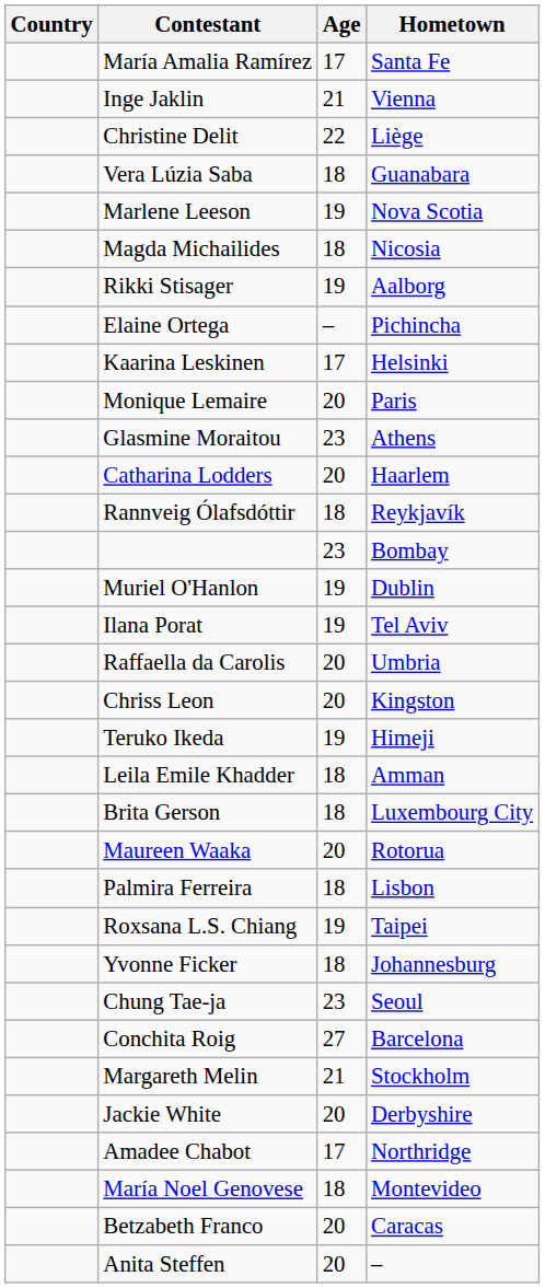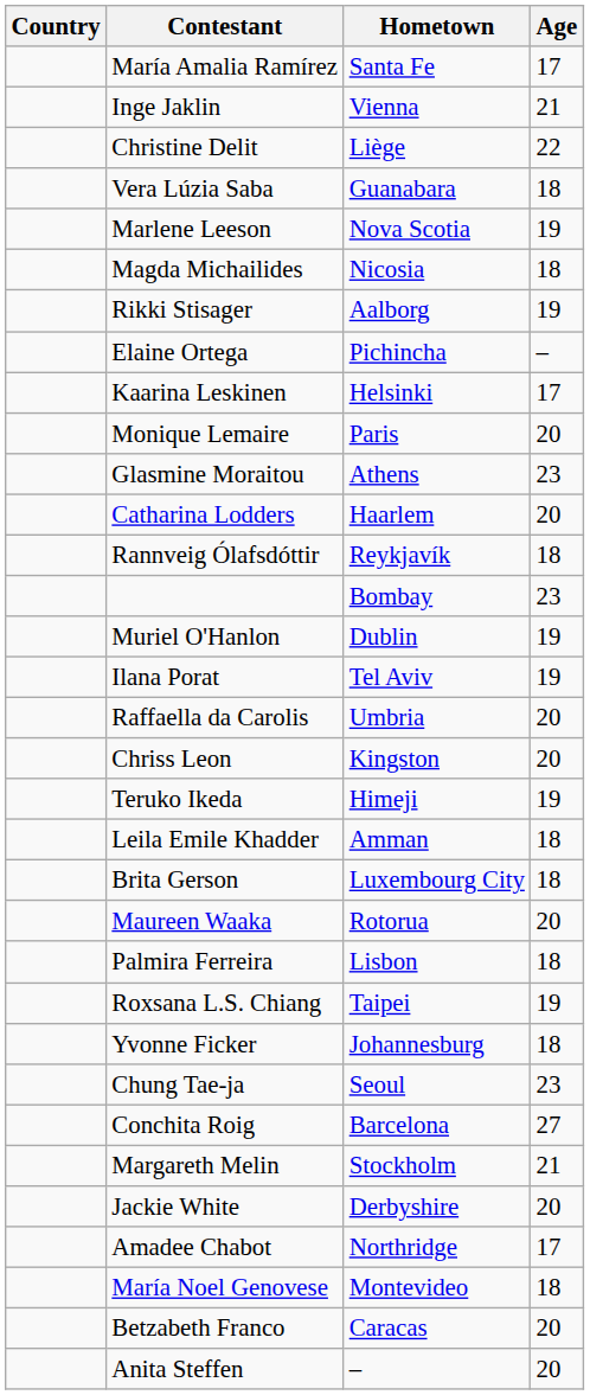columns swapped: Age <-> Hometown
